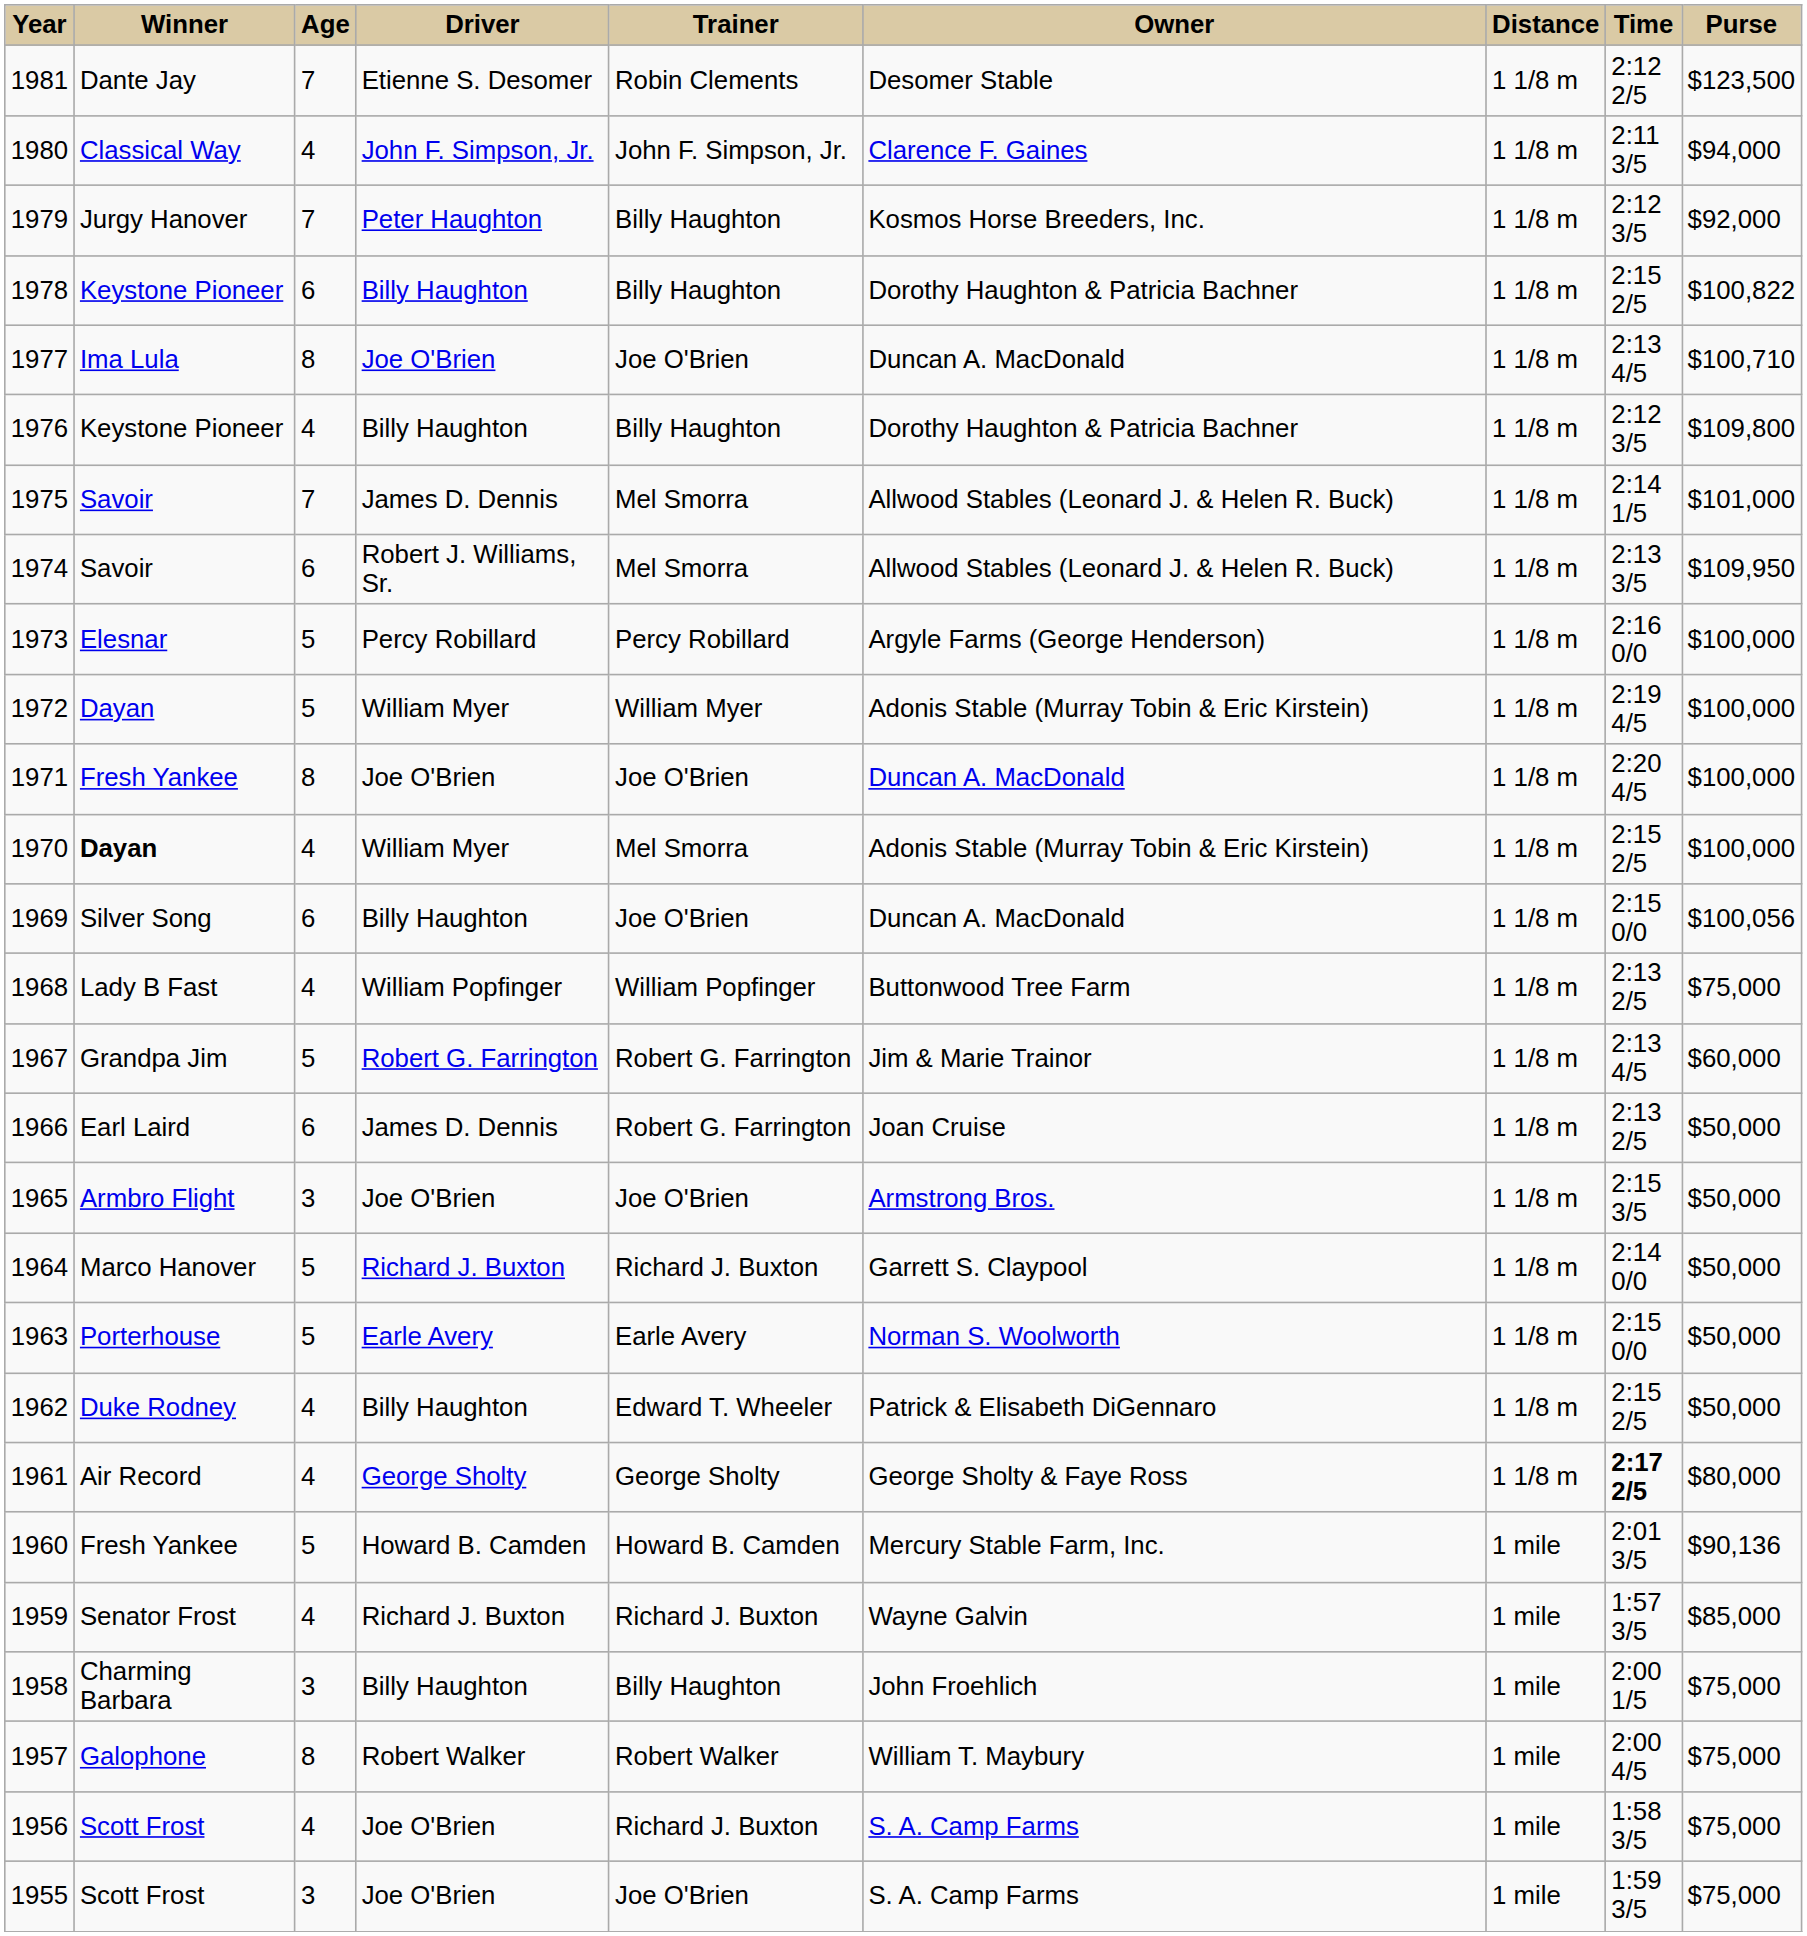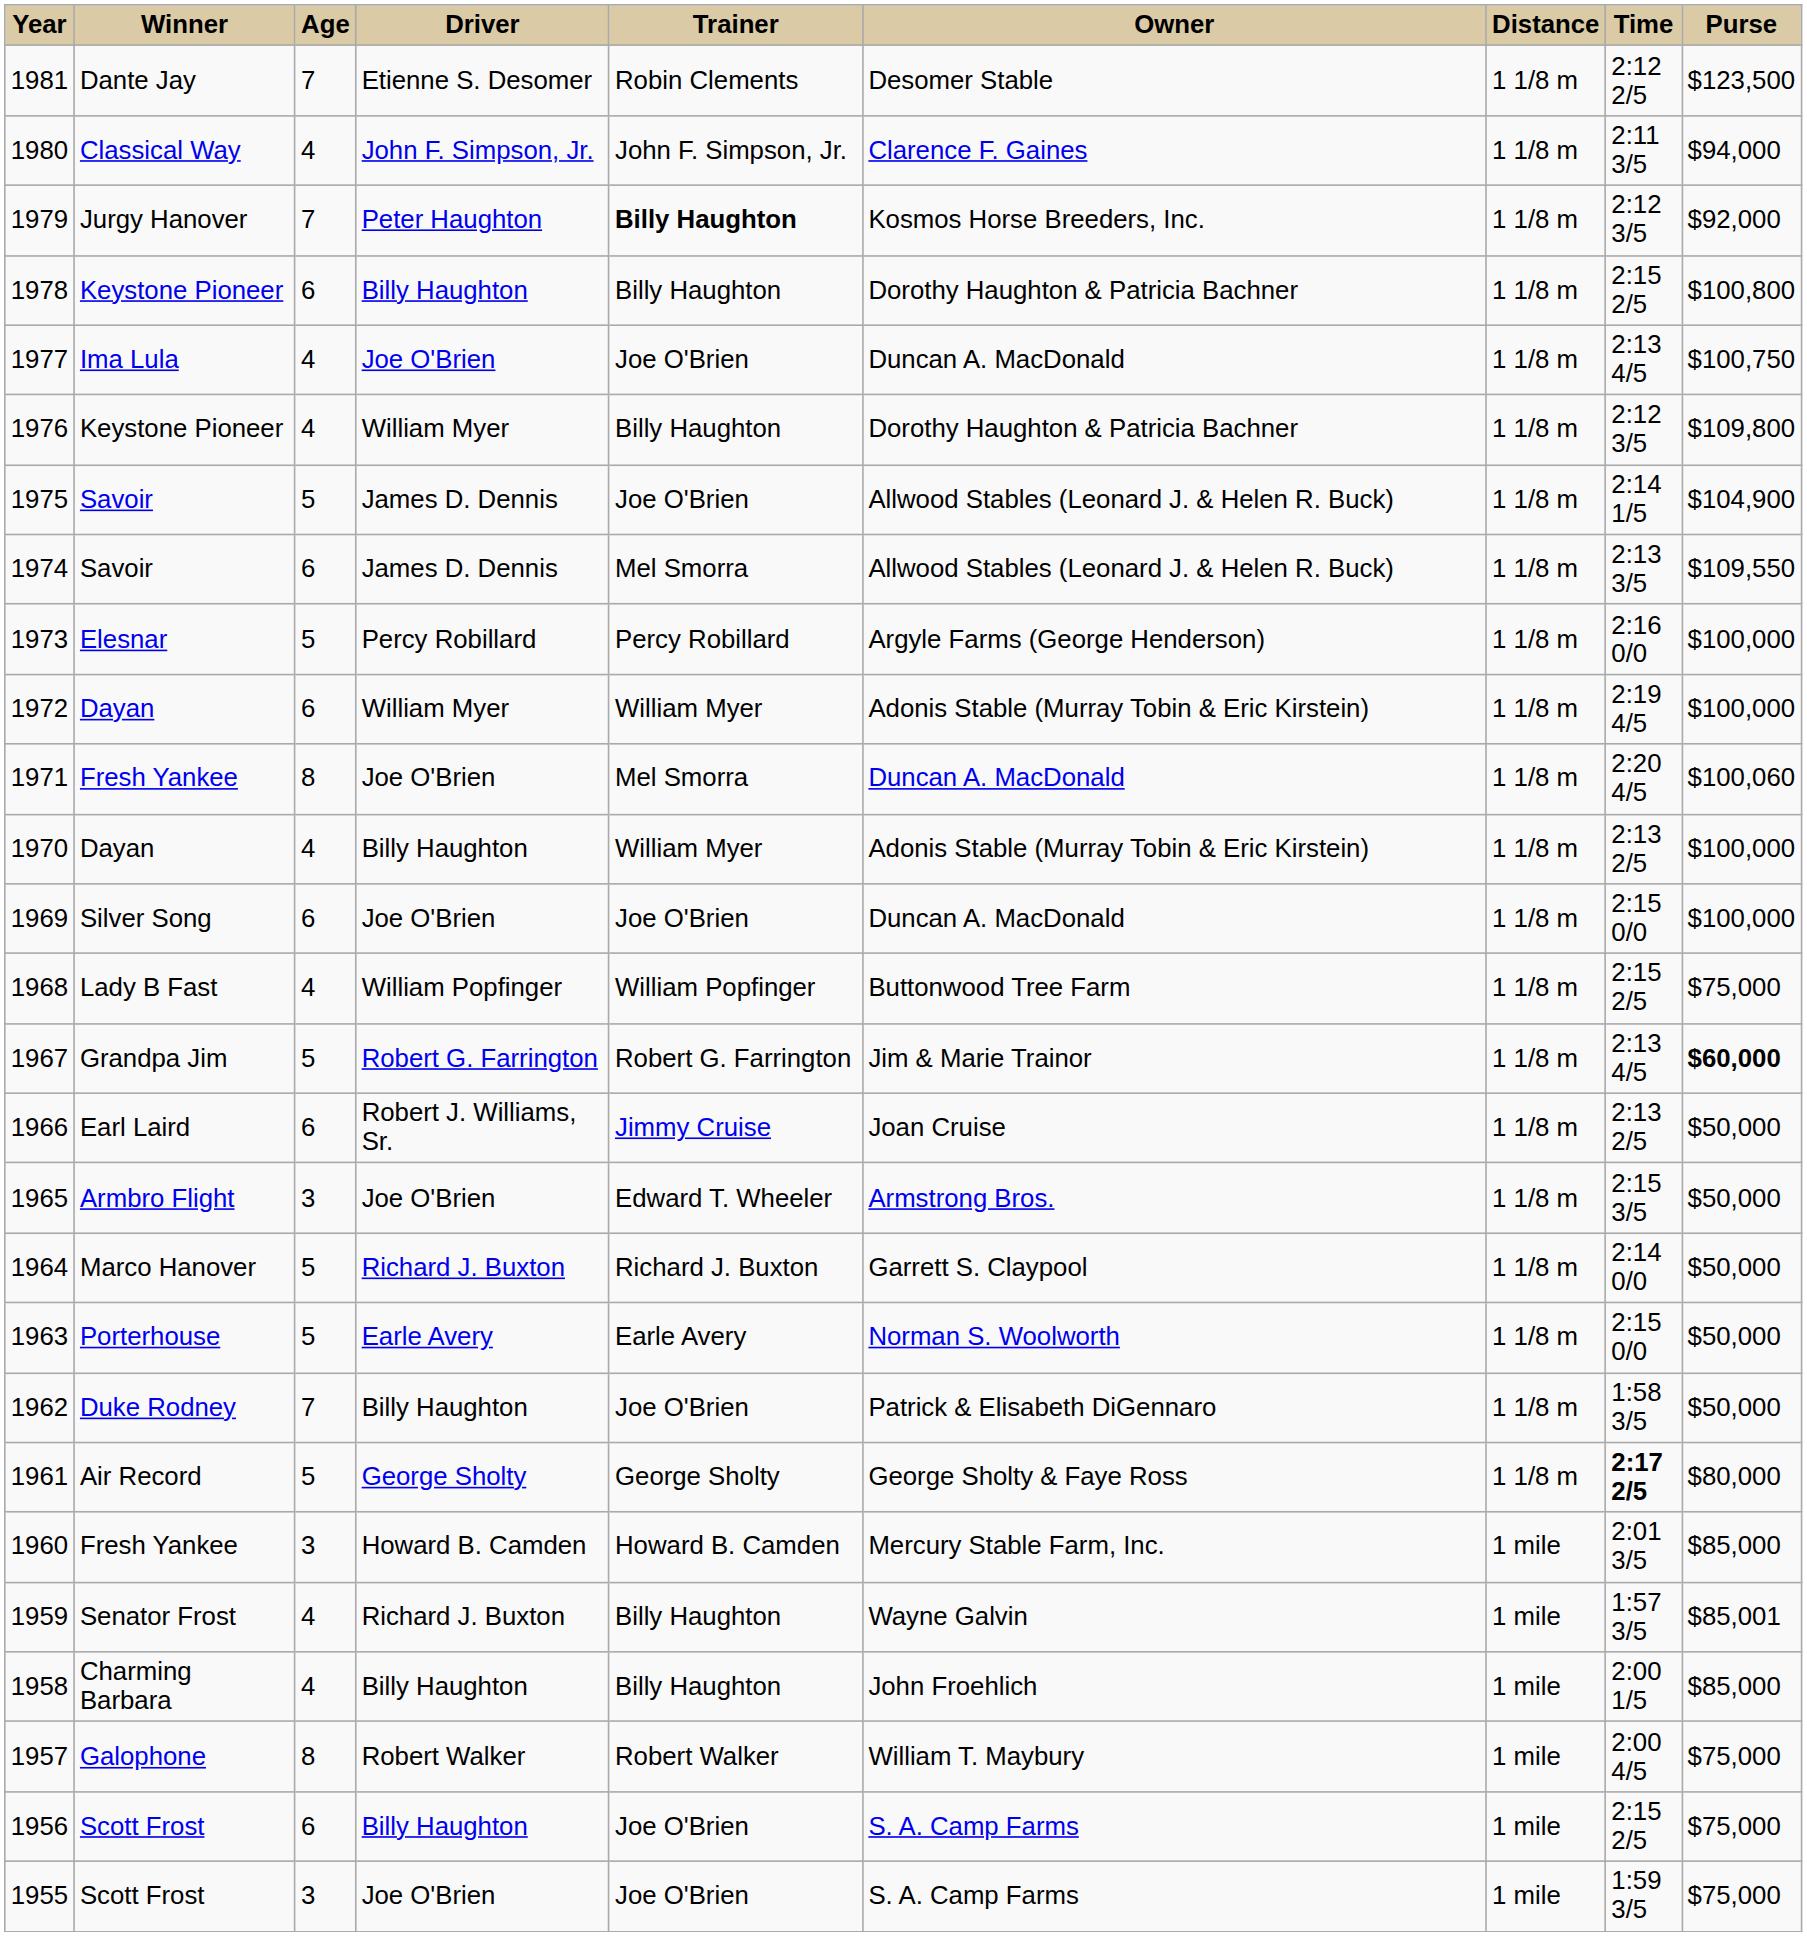1979 | Trainer: normal -> bold
1978 | Purse: $100,822 -> $100,800
1977 | Age: 8 -> 4
1977 | Purse: $100,710 -> $100,750
1976 | Driver: Billy Haughton -> William Myer
1975 | Age: 7 -> 5
1975 | Trainer: Mel Smorra -> Joe O'Brien
1975 | Purse: $101,000 -> $104,900
1974 | Driver: Robert J. Williams, Sr. -> James D. Dennis
1974 | Purse: $109,950 -> $109,550
1972 | Age: 5 -> 6
1971 | Trainer: Joe O'Brien -> Mel Smorra
1971 | Purse: $100,000 -> $100,060
1970 | Winner: bold -> normal
1970 | Driver: William Myer -> Billy Haughton
1970 | Trainer: Mel Smorra -> William Myer
1970 | Time: 2:15 2/5 -> 2:13 2/5
1969 | Driver: Billy Haughton -> Joe O'Brien
1969 | Purse: $100,056 -> $100,000
1968 | Time: 2:13 2/5 -> 2:15 2/5
1967 | Purse: normal -> bold
1966 | Driver: James D. Dennis -> Robert J. Williams, Sr.
1966 | Trainer: Robert G. Farrington -> Jimmy Cruise
1965 | Trainer: Joe O'Brien -> Edward T. Wheeler
1962 | Age: 4 -> 7
1962 | Trainer: Edward T. Wheeler -> Joe O'Brien
1962 | Time: 2:15 2/5 -> 1:58 3/5
1961 | Age: 4 -> 5
1960 | Age: 5 -> 3
1960 | Purse: $90,136 -> $85,000
1959 | Trainer: Richard J. Buxton -> Billy Haughton
1959 | Purse: $85,000 -> $85,001
1958 | Age: 3 -> 4
1958 | Purse: $75,000 -> $85,000
1956 | Age: 4 -> 6
1956 | Driver: Joe O'Brien -> Billy Haughton
1956 | Trainer: Richard J. Buxton -> Joe O'Brien
1956 | Time: 1:58 3/5 -> 2:15 2/5
